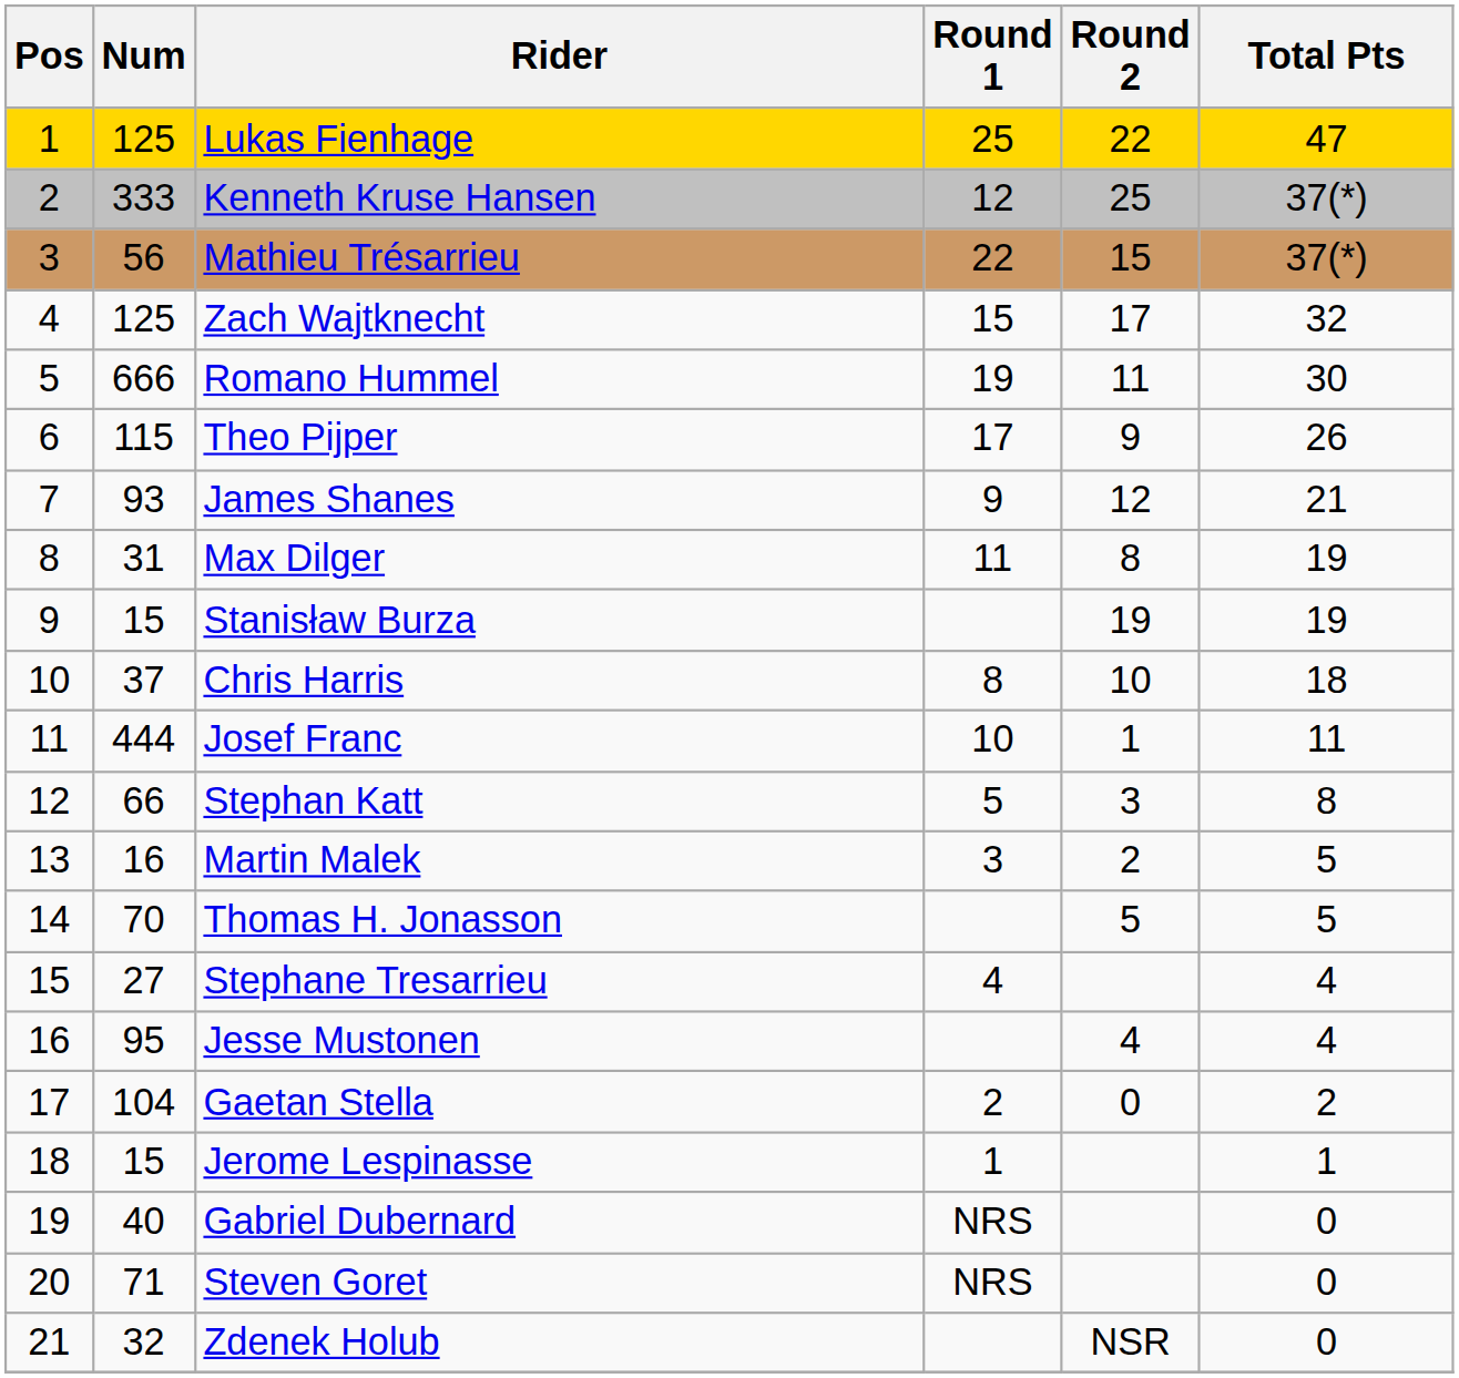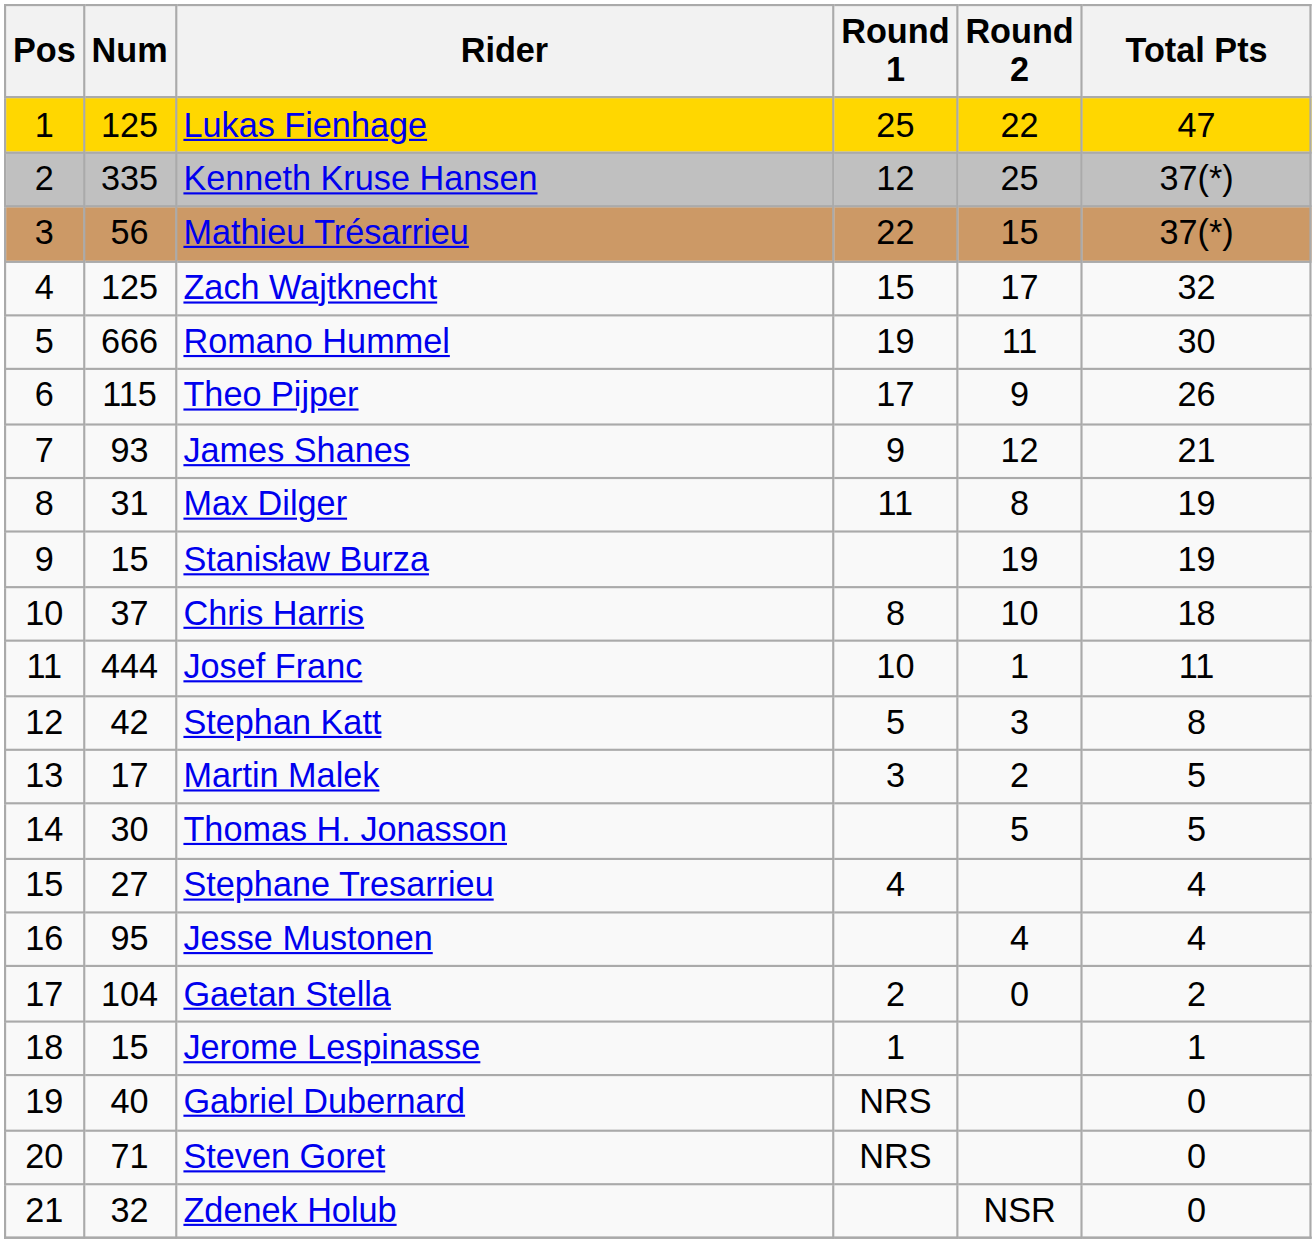Kenneth Kruse Hansen | Num: 333 -> 335
Stephan Katt | Num: 66 -> 42
Martin Malek | Num: 16 -> 17
Thomas H. Jonasson | Num: 70 -> 30
